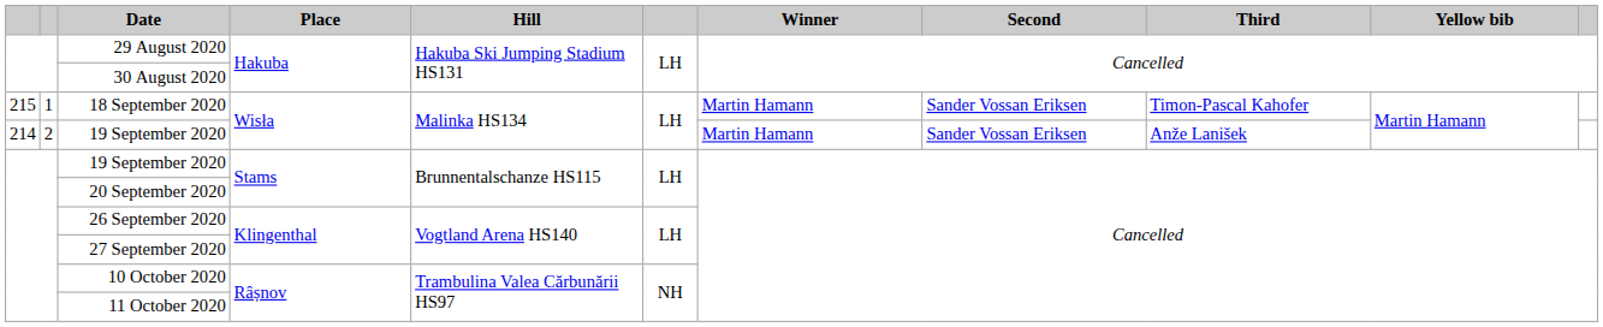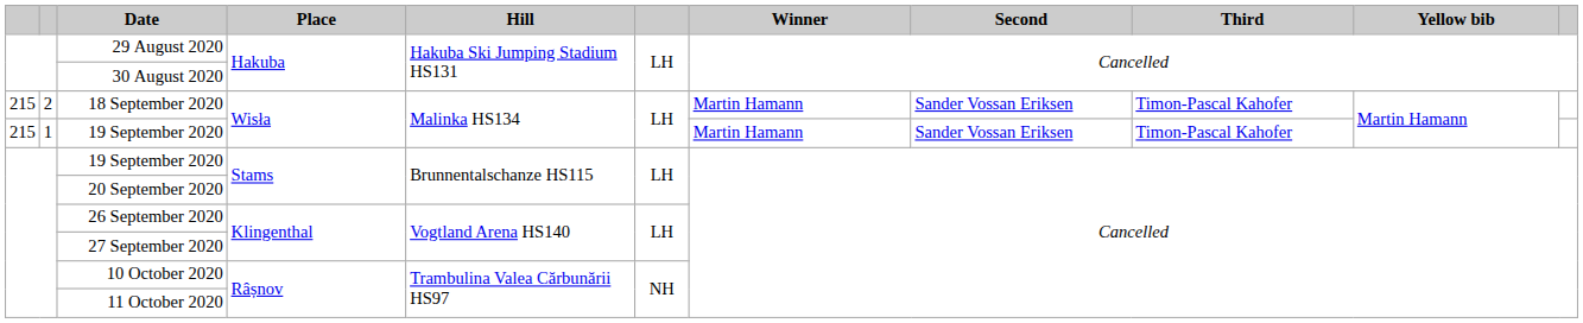18 September 2020 | column 2: 1 -> 2
19 September 2020 / Wisła | column 1: 214 -> 215
19 September 2020 / Wisła | column 2: 2 -> 1
19 September 2020 / Wisła | Third: Anže Lanišek -> Timon-Pascal Kahofer
